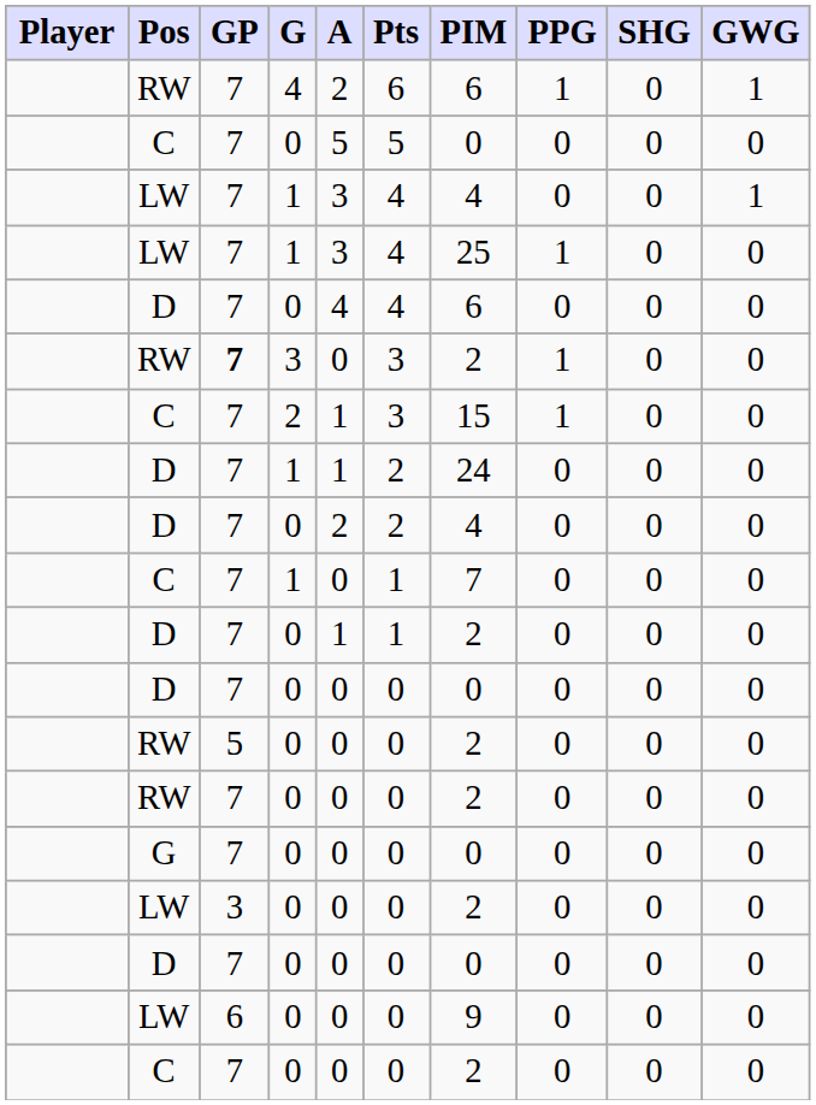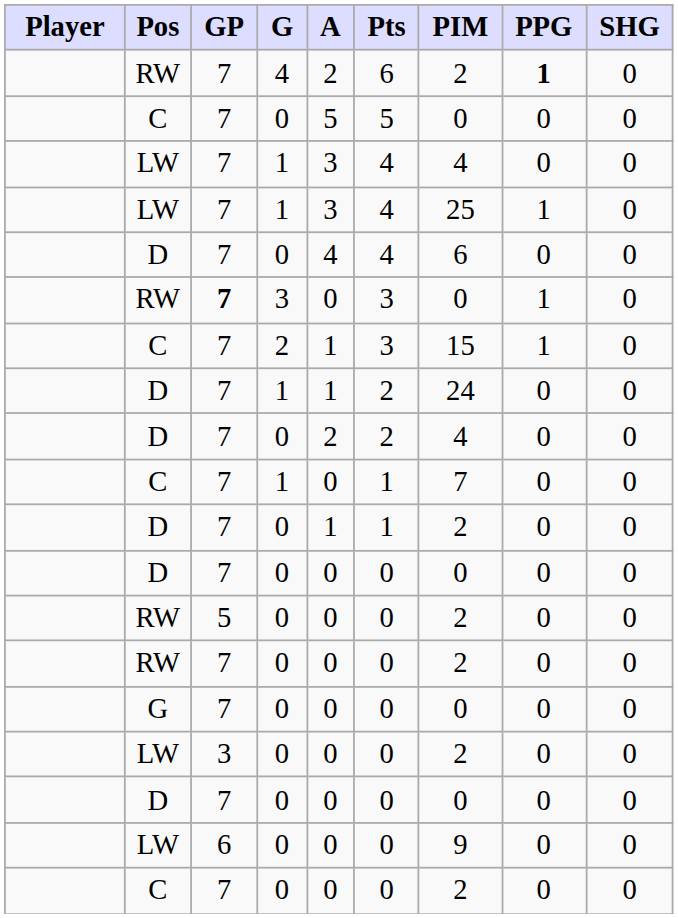- column: GWG | 1 | 0 | 1 | 0 | 0 | 0 | 0 | 0 | 0 | 0 | 0 | 0 | 0 | 0 | 0 | 0 | 0 | 0 | 0
RW / 4 | PIM: 6 -> 2
RW / 4 | PPG: normal -> bold
RW / 3 | PIM: 2 -> 0
